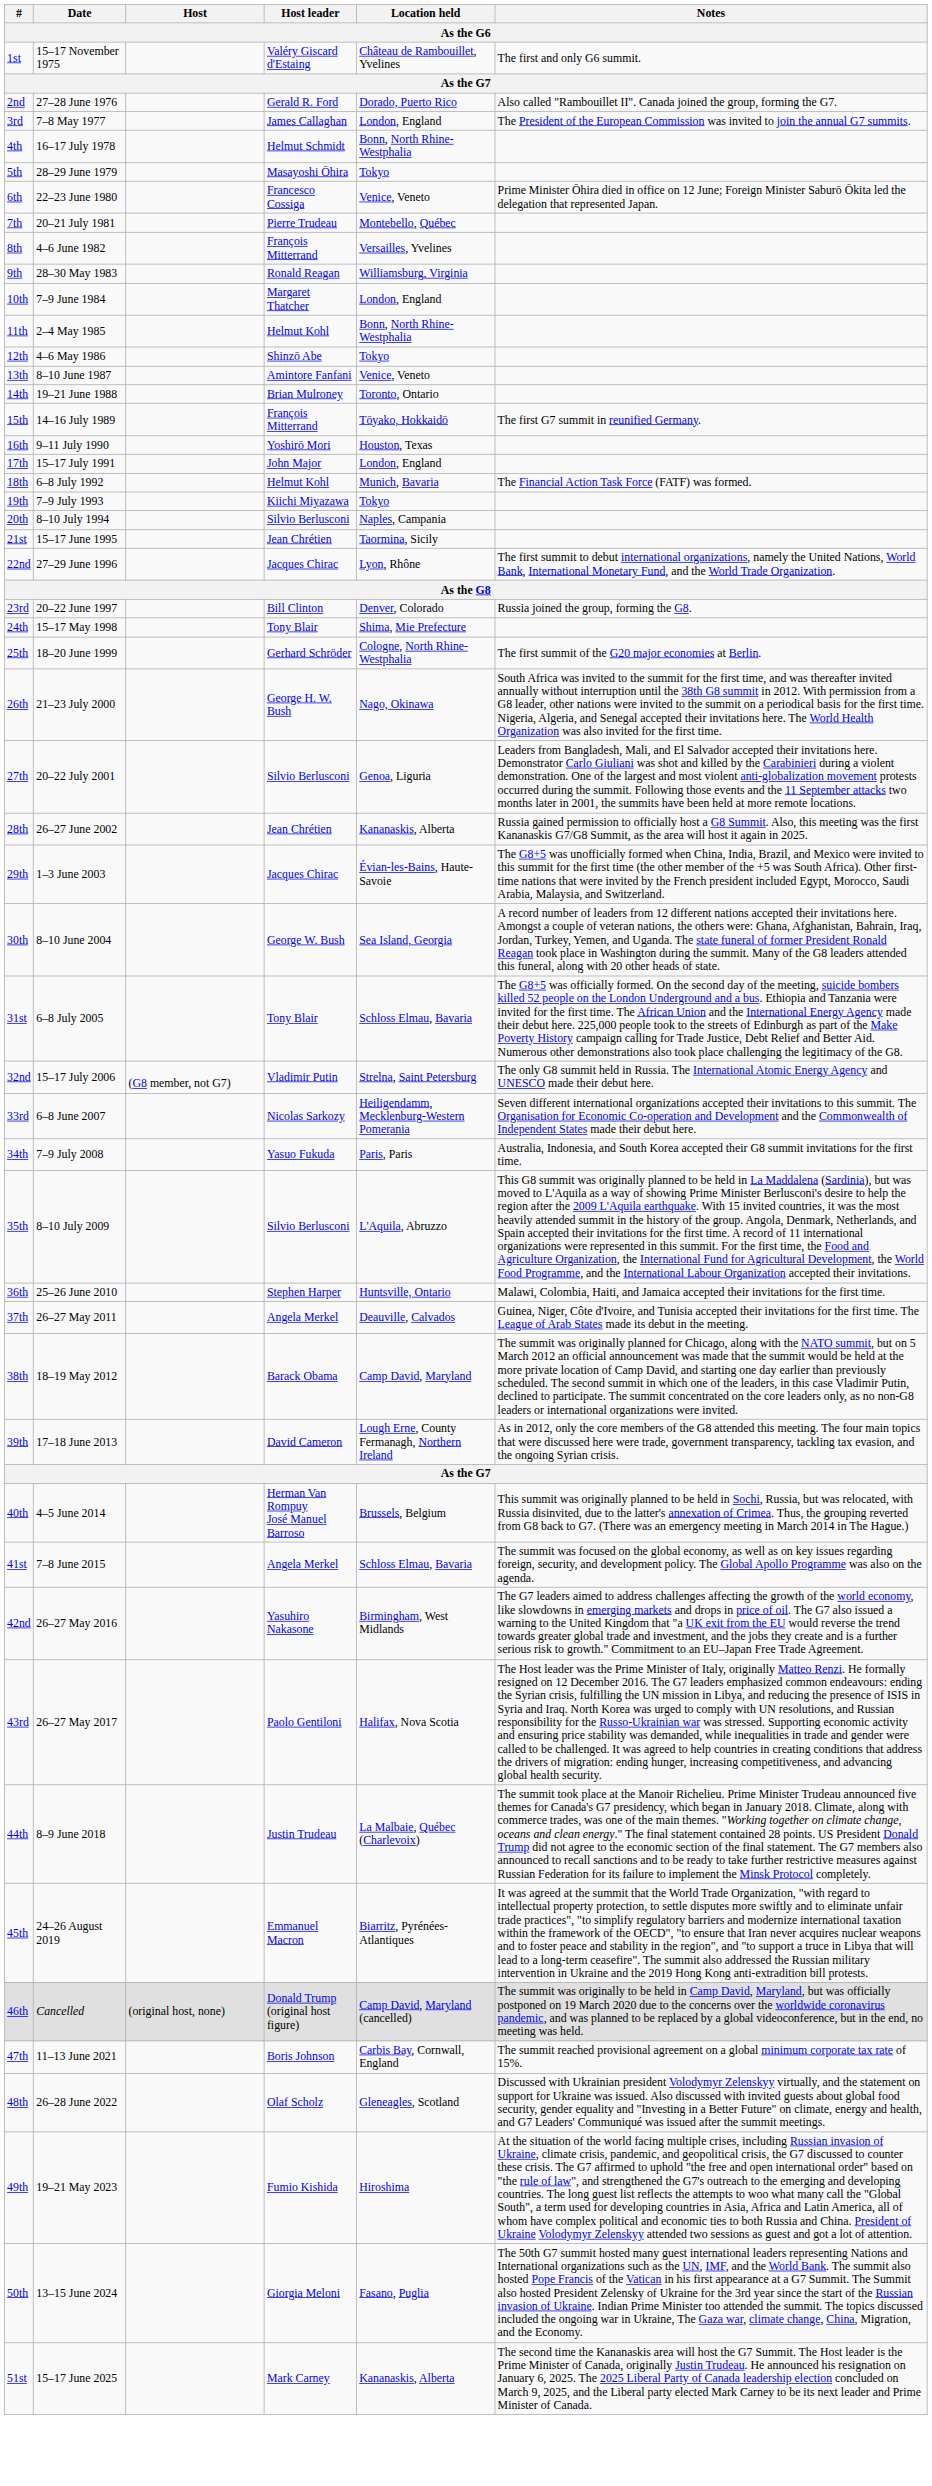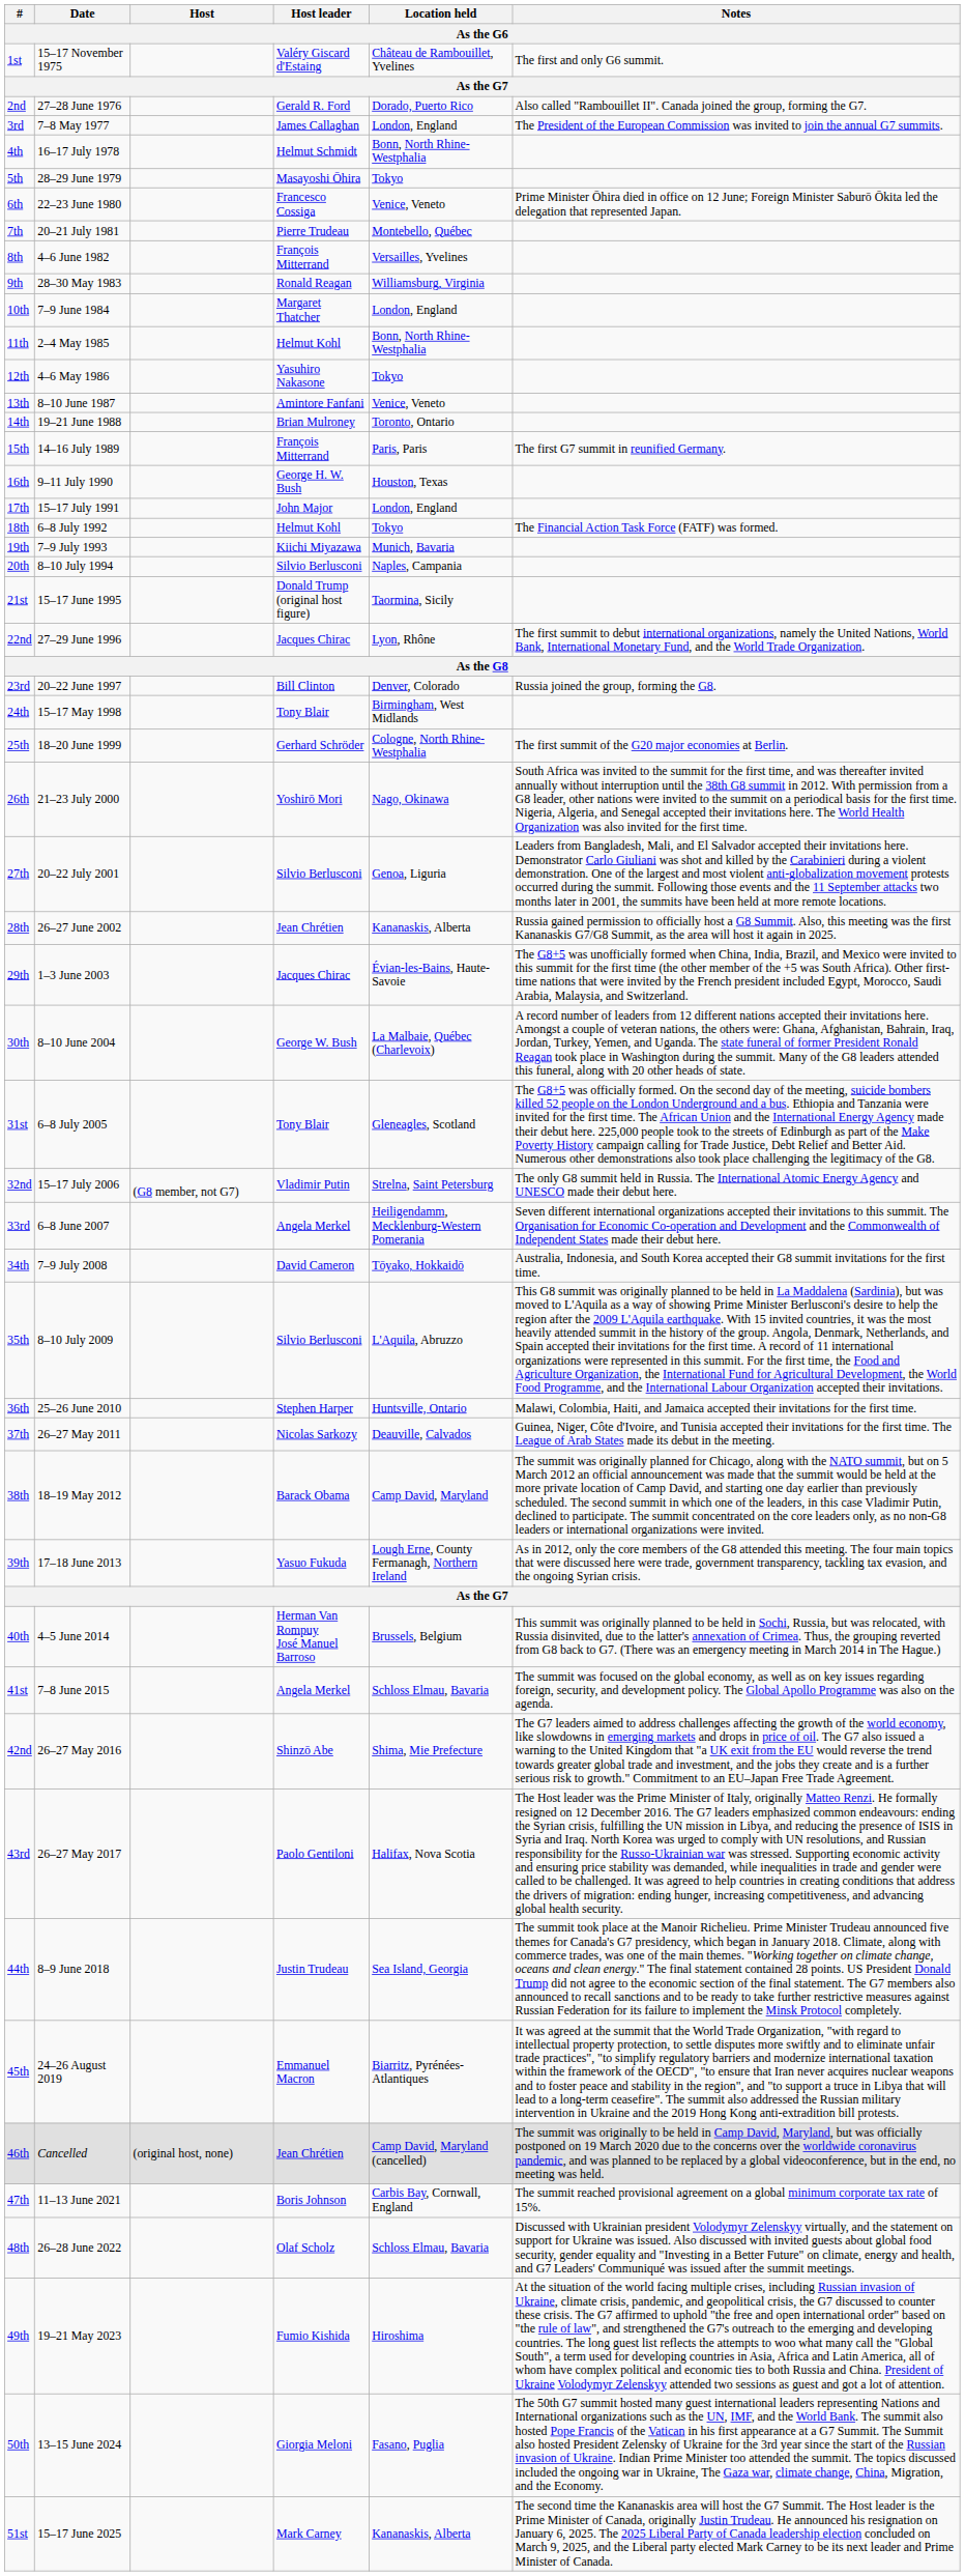12th | Host leader: Shinzō Abe -> Yasuhiro Nakasone
15th | Location held: Tōyako, Hokkaidō -> Paris, Paris
16th | Host leader: Yoshirō Mori -> George H. W. Bush
18th | Location held: Munich, Bavaria -> Tokyo
19th | Location held: Tokyo -> Munich, Bavaria
21st | Host leader: Jean Chrétien -> Donald Trump (original host figure)
24th | Location held: Shima, Mie Prefecture -> Birmingham, West Midlands
26th | Host leader: George H. W. Bush -> Yoshirō Mori
30th | Location held: Sea Island, Georgia -> La Malbaie, Québec (Charlevoix)
31st | Location held: Schloss Elmau, Bavaria -> Gleneagles, Scotland
33rd | Host leader: Nicolas Sarkozy -> Angela Merkel
34th | Host leader: Yasuo Fukuda -> David Cameron
34th | Location held: Paris, Paris -> Tōyako, Hokkaidō
37th | Host leader: Angela Merkel -> Nicolas Sarkozy
39th | Host leader: David Cameron -> Yasuo Fukuda
42nd | Host leader: Yasuhiro Nakasone -> Shinzō Abe
42nd | Location held: Birmingham, West Midlands -> Shima, Mie Prefecture
44th | Location held: La Malbaie, Québec (Charlevoix) -> Sea Island, Georgia
46th | Host leader: Donald Trump (original host figure) -> Jean Chrétien
48th | Location held: Gleneagles, Scotland -> Schloss Elmau, Bavaria
